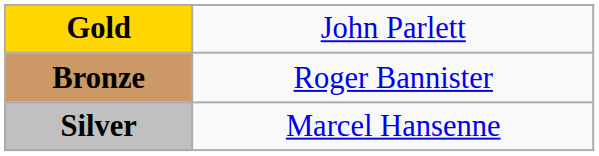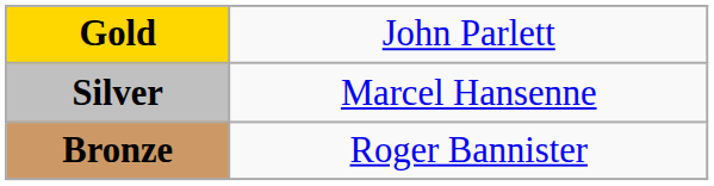rows swapped: Silver <-> Bronze
